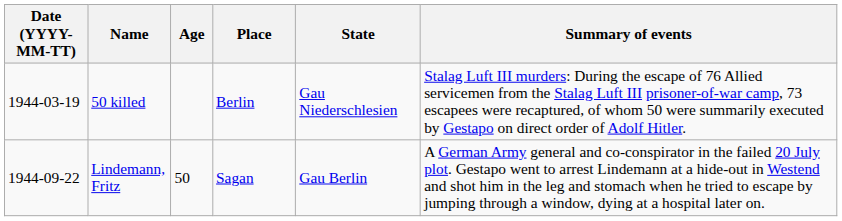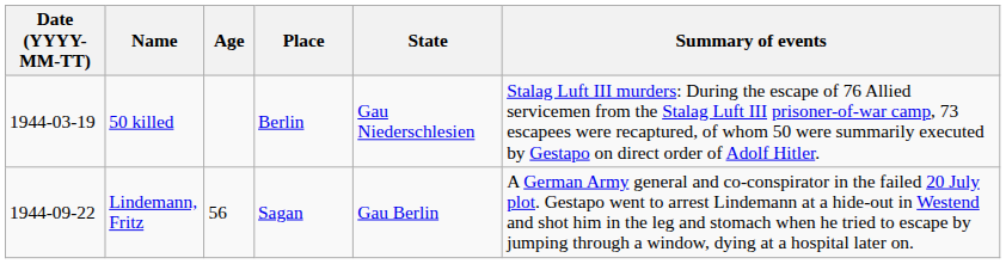Lindemann, Fritz | Age: 50 -> 56
